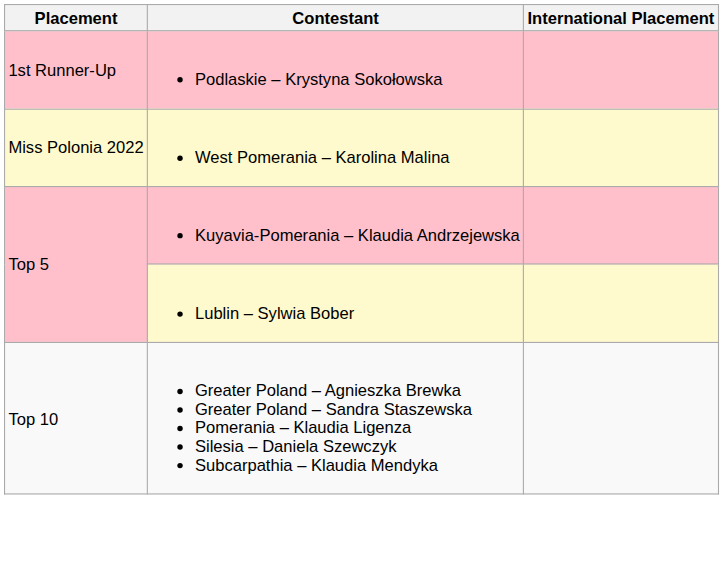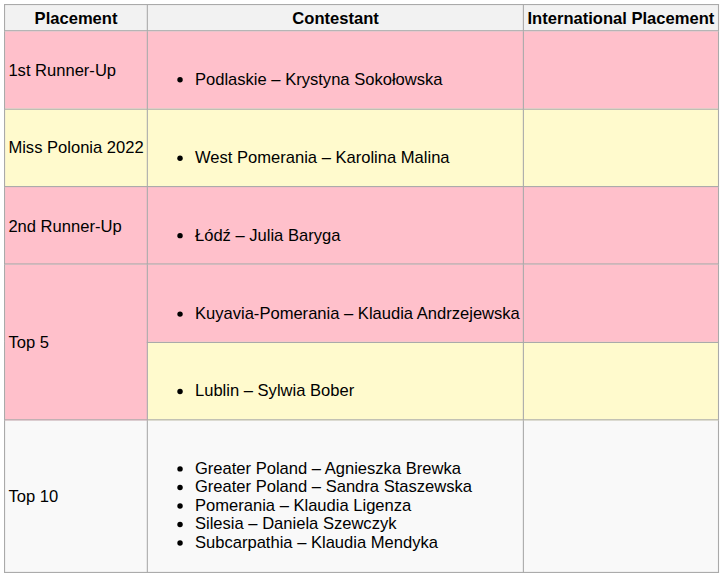+ row: 2nd Runner-Up | Łódź – Julia Baryga
